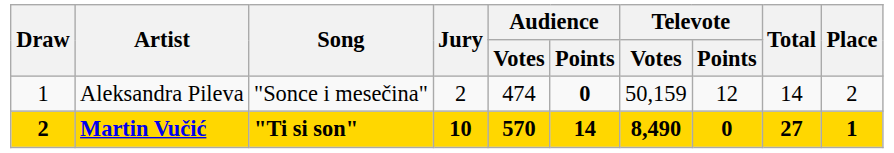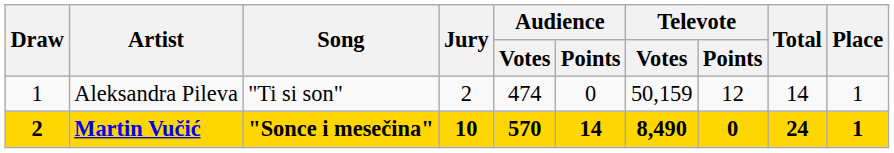Aleksandra Pileva | Song: "Sonce i mesečina" -> "Ti si son"
Aleksandra Pileva | Audience / Points: bold -> normal
Aleksandra Pileva | Place: 2 -> 1
Martin Vučić | Song: "Ti si son" -> "Sonce i mesečina"
Martin Vučić | Total: 27 -> 24
